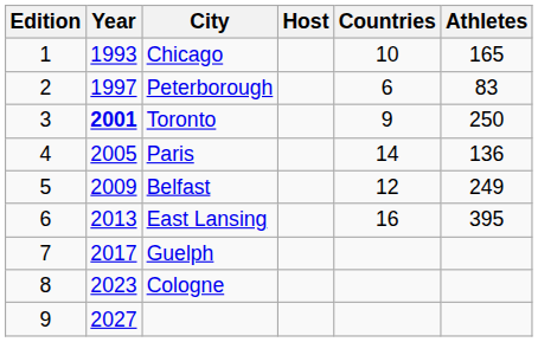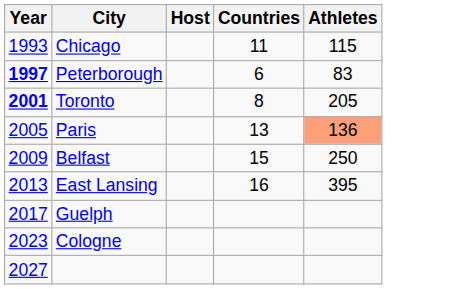- column: Edition | 1 | 2 | 3 | 4 | 5 | 6 | 7 | 8 | 9
Chicago | Countries: 10 -> 11
Chicago | Athletes: 165 -> 115
Peterborough | Year: normal -> bold
Toronto | Countries: 9 -> 8
Toronto | Athletes: 250 -> 205
Paris | Countries: 14 -> 13
Paris | Athletes: no background -> lightsalmon background
Belfast | Countries: 12 -> 15
Belfast | Athletes: 249 -> 250
